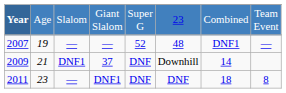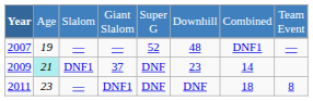Giant Slalom | column 6: 23 -> Downhill
37 | column 2: no background -> paleturquoise background
37 | column 6: Downhill -> 23
